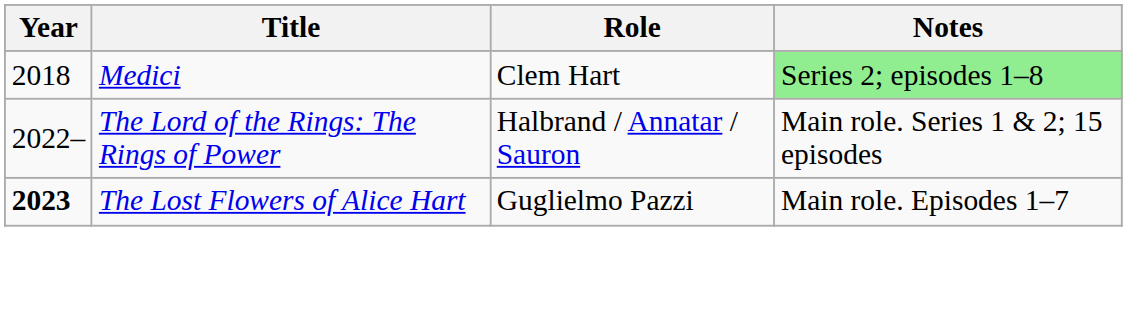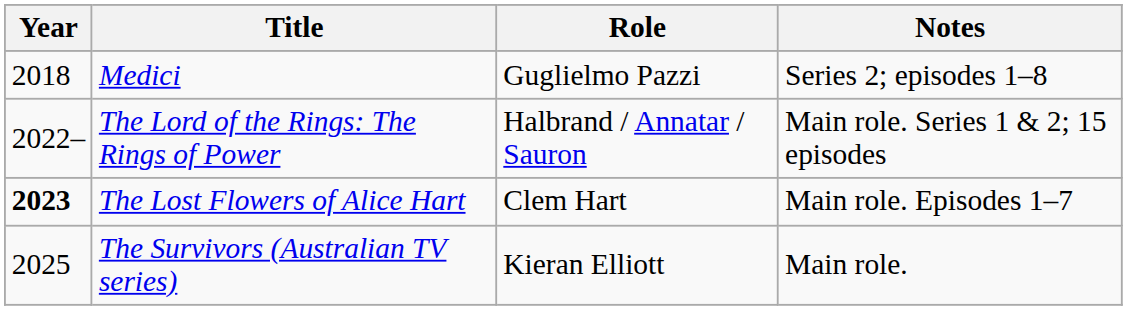Medici | Role: Clem Hart -> Guglielmo Pazzi
Medici | Notes: lightgreen background -> no background
The Lost Flowers of Alice Hart | Role: Guglielmo Pazzi -> Clem Hart
+ row: 2025 | The Survivors (Australian TV series) | Kieran Elliott | Main role.
